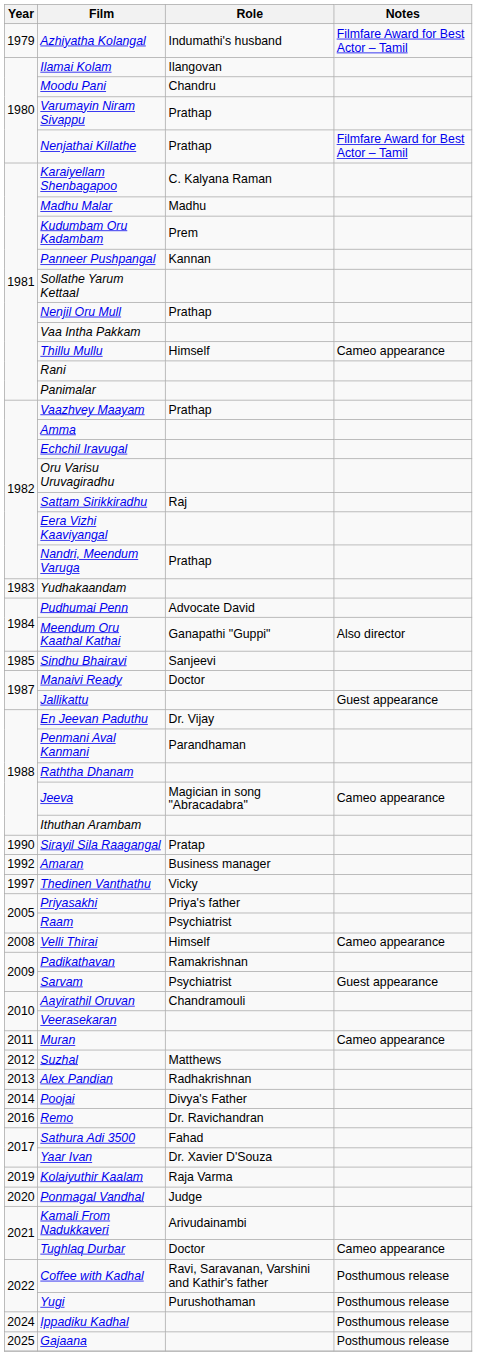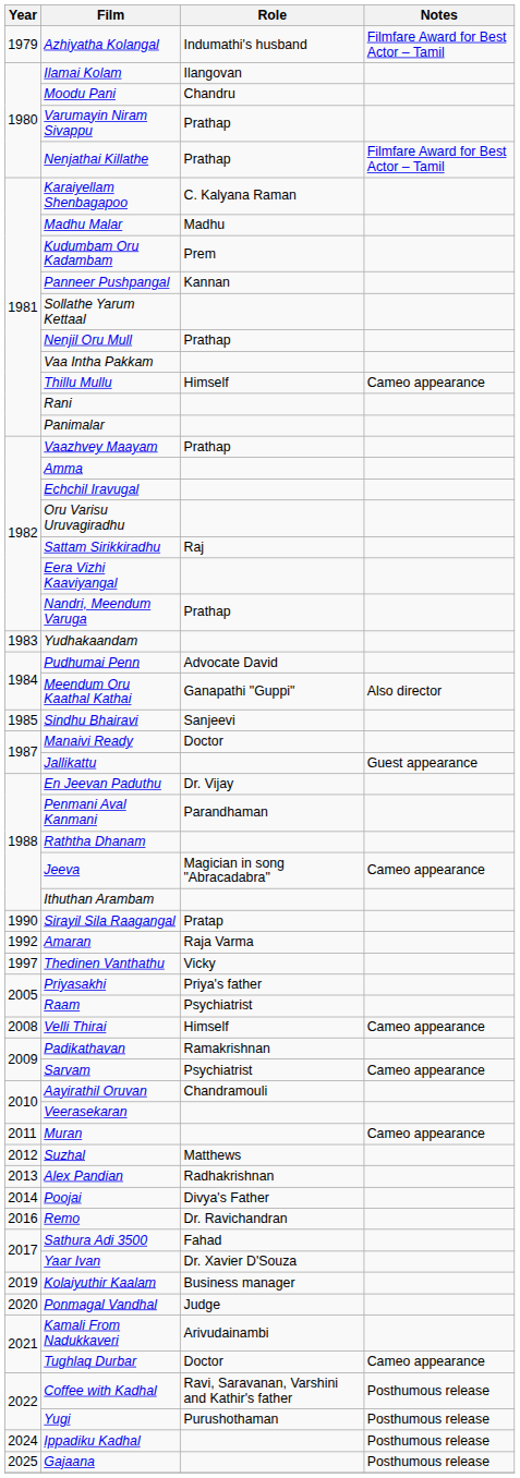Amaran | Role: Business manager -> Raja Varma
Sarvam | Notes: Guest appearance -> Cameo appearance
Kolaiyuthir Kaalam | Role: Raja Varma -> Business manager
